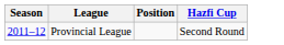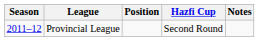+ column: Notes
